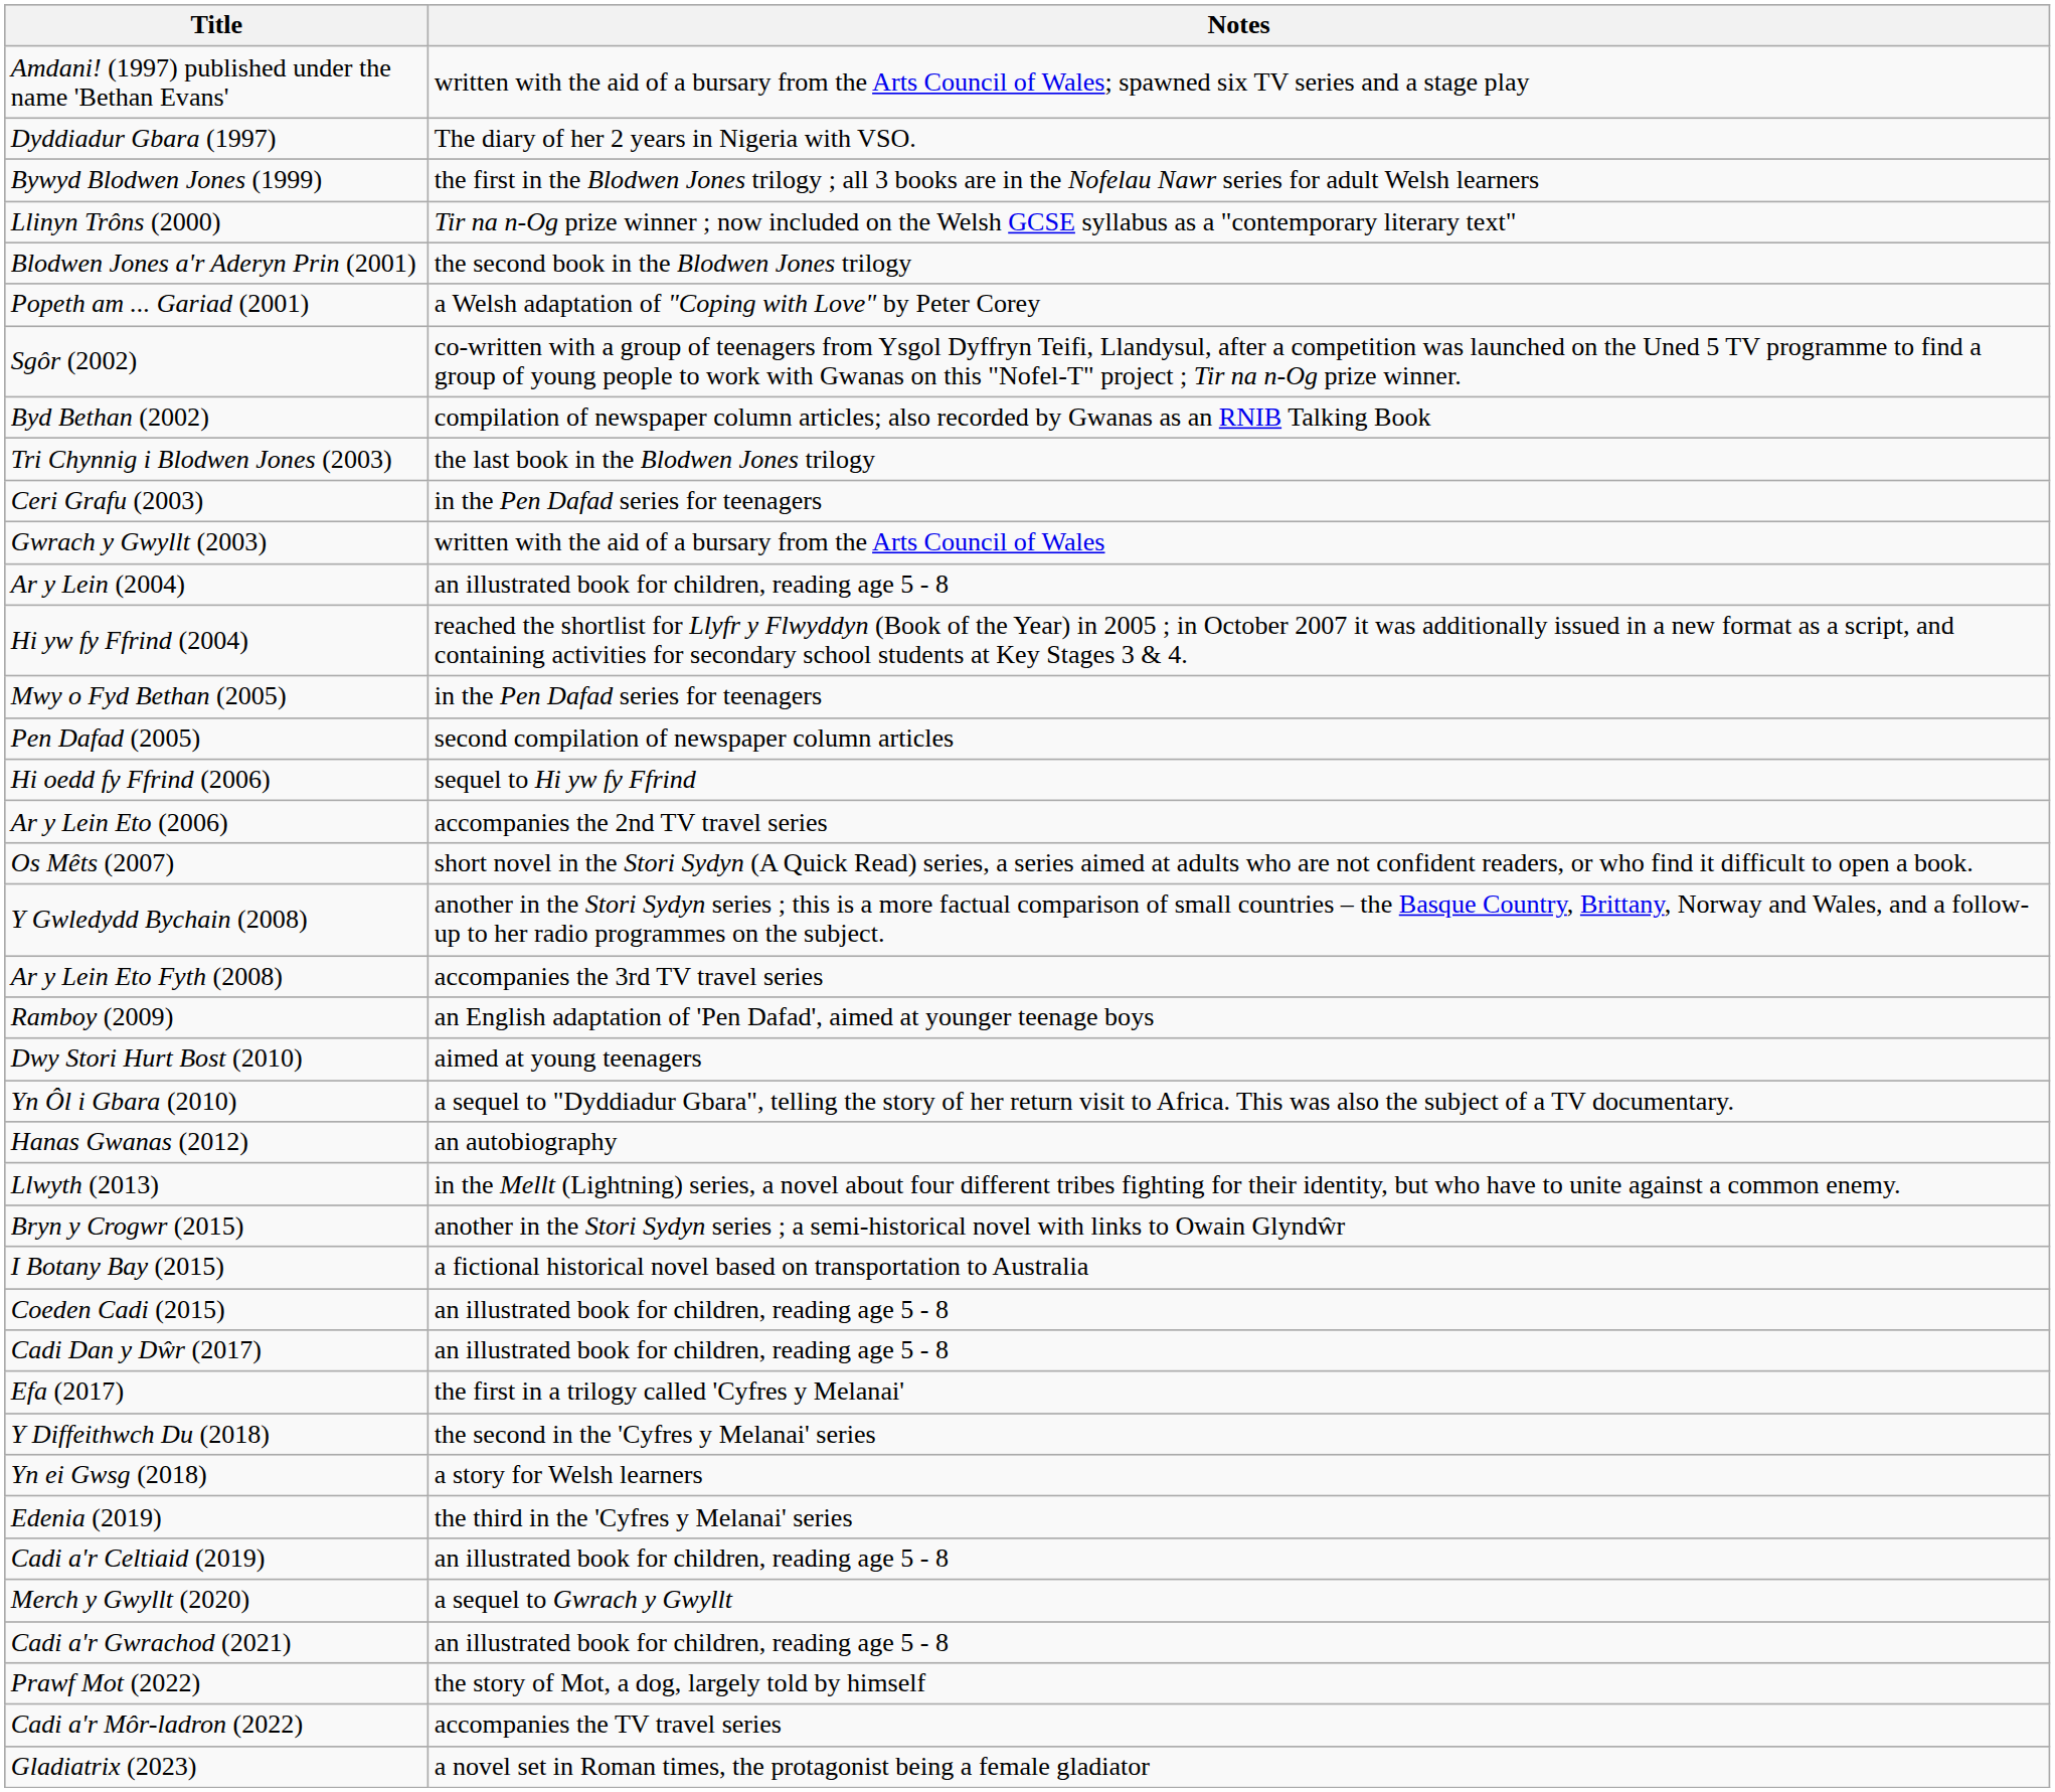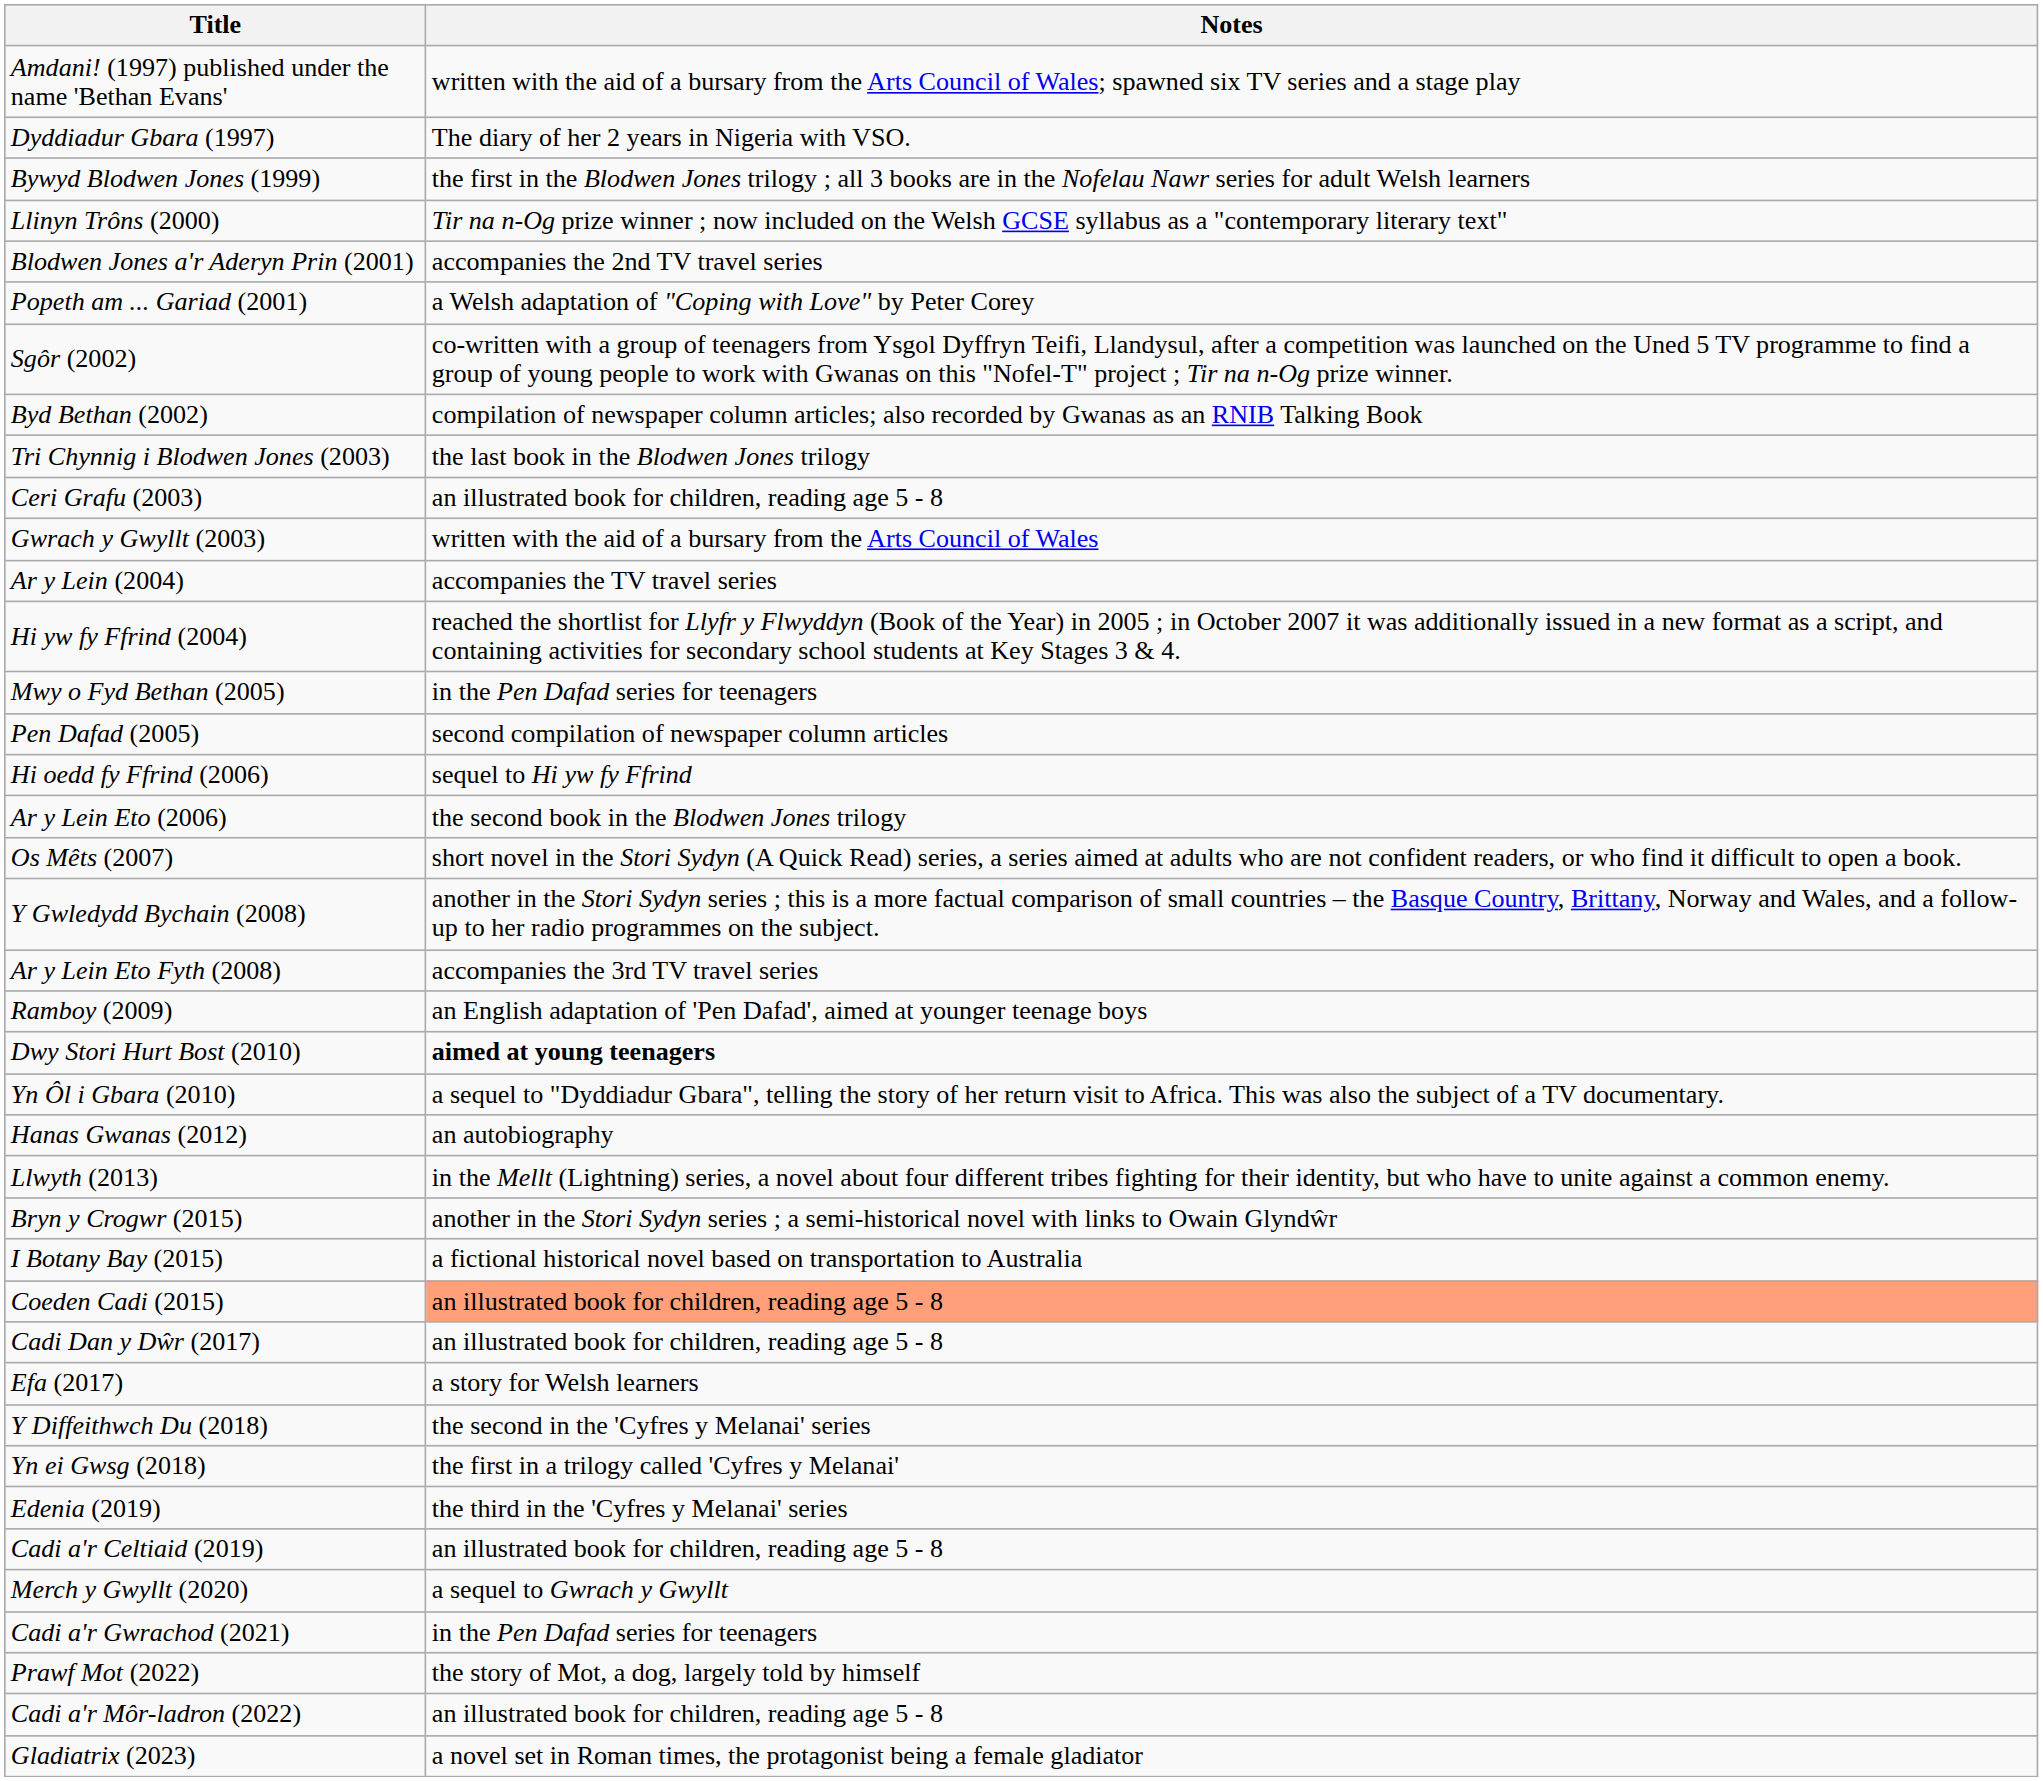Blodwen Jones a'r Aderyn Prin (2001) | Notes: the second book in the Blodwen Jones trilogy -> accompanies the 2nd TV travel series
Ceri Grafu (2003) | Notes: in the Pen Dafad series for teenagers -> an illustrated book for children, reading age 5 - 8
Ar y Lein (2004) | Notes: an illustrated book for children, reading age 5 - 8 -> accompanies the TV travel series
Ar y Lein Eto (2006) | Notes: accompanies the 2nd TV travel series -> the second book in the Blodwen Jones trilogy
Dwy Stori Hurt Bost (2010) | Notes: normal -> bold
Coeden Cadi (2015) | Notes: no background -> lightsalmon background
Efa (2017) | Notes: the first in a trilogy called 'Cyfres y Melanai' -> a story for Welsh learners
Yn ei Gwsg (2018) | Notes: a story for Welsh learners -> the first in a trilogy called 'Cyfres y Melanai'
Cadi a'r Gwrachod (2021) | Notes: an illustrated book for children, reading age 5 - 8 -> in the Pen Dafad series for teenagers
Cadi a'r Môr-ladron (2022) | Notes: accompanies the TV travel series -> an illustrated book for children, reading age 5 - 8
